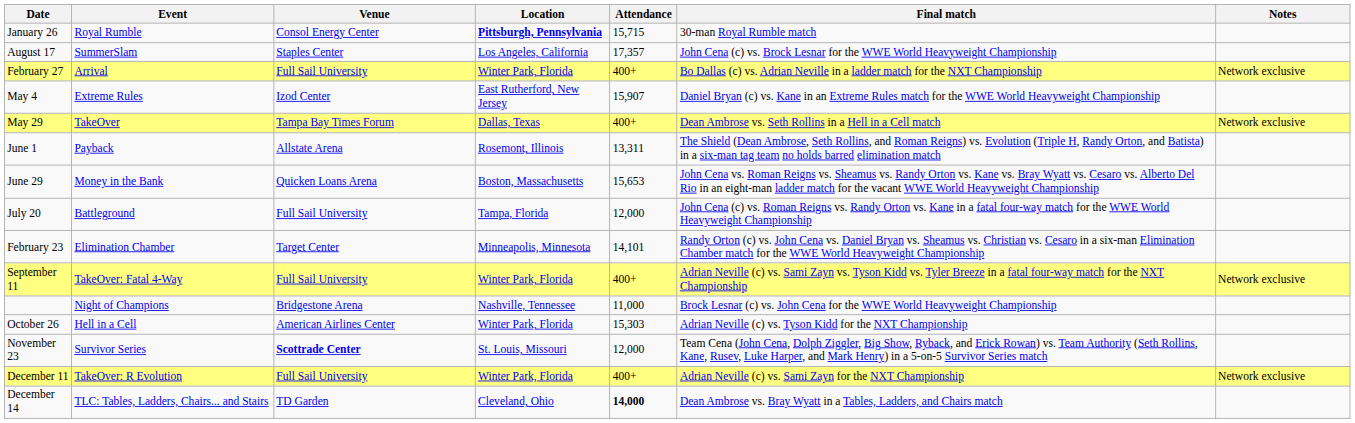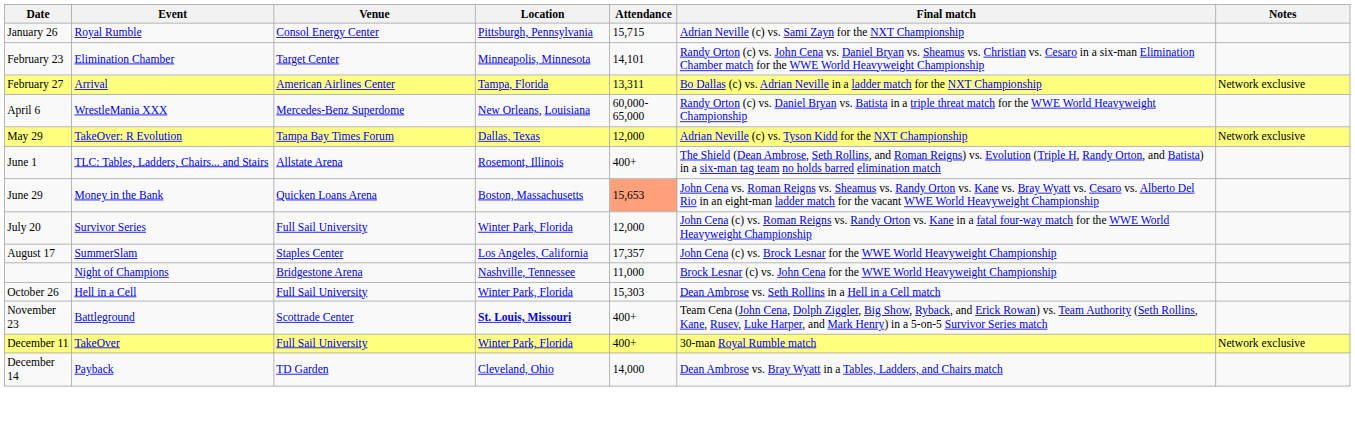January 26 | Location: bold -> normal
January 26 | Final match: 30-man Royal Rumble match -> Adrian Neville (c) vs. Sami Zayn for the NXT Championship
rows swapped: February 23 <-> August 17
February 27 | Venue: Full Sail University -> American Airlines Center
February 27 | Location: Winter Park, Florida -> Tampa, Florida
February 27 | Attendance: 400+ -> 13,311
+ row: April 6 | WrestleMania XXX | Mercedes-Benz Superdome | New Orleans, Louisiana | 60,000-65,000 | Randy Orton (c) vs. Daniel Bryan vs. Batista in a triple threat match for the WWE World Heavyweight Championship
- row: May 4 | Extreme Rules | Izod Center | East Rutherford, New Jersey | 15,907 | Daniel Bryan (c) vs. Kane in an Extreme Rules match for the WWE World Heavyweight Championship
May 29 | Event: TakeOver -> TakeOver: R Evolution
May 29 | Attendance: 400+ -> 12,000
May 29 | Final match: Dean Ambrose vs. Seth Rollins in a Hell in a Cell match -> Adrian Neville (c) vs. Tyson Kidd for the NXT Championship
June 1 | Event: Payback -> TLC: Tables, Ladders, Chairs... and Stairs
June 1 | Attendance: 13,311 -> 400+
June 29 | Attendance: no background -> lightsalmon background
July 20 | Event: Battleground -> Survivor Series
July 20 | Location: Tampa, Florida -> Winter Park, Florida
- row: September 11 | TakeOver: Fatal 4-Way | Full Sail University | Winter Park, Florida | 400+ | Adrian Neville (c) vs. Sami Zayn vs. Tyson Kidd vs. Tyler Breeze in a fatal four-way match for the NXT Championship | Network exclusive
October 26 | Venue: American Airlines Center -> Full Sail University
October 26 | Final match: Adrian Neville (c) vs. Tyson Kidd for the NXT Championship -> Dean Ambrose vs. Seth Rollins in a Hell in a Cell match
November 23 | Event: Survivor Series -> Battleground
November 23 | Venue: bold -> normal
November 23 | Location: normal -> bold
November 23 | Attendance: 12,000 -> 400+
December 11 | Event: TakeOver: R Evolution -> TakeOver
December 11 | Final match: Adrian Neville (c) vs. Sami Zayn for the NXT Championship -> 30-man Royal Rumble match
December 14 | Event: TLC: Tables, Ladders, Chairs... and Stairs -> Payback
December 14 | Attendance: bold -> normal
